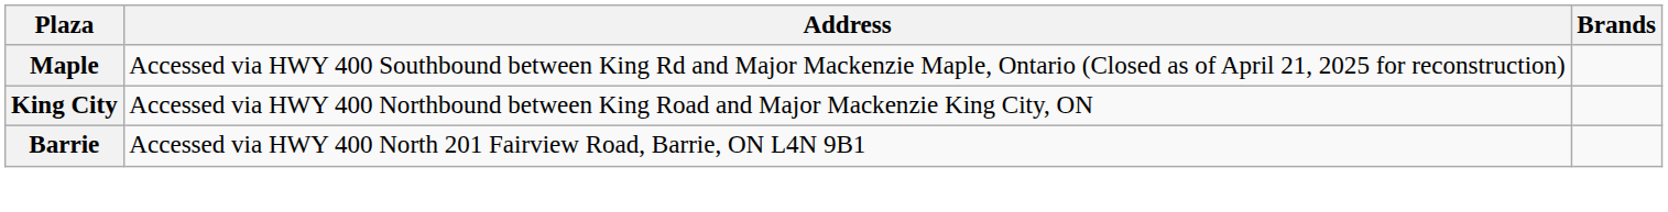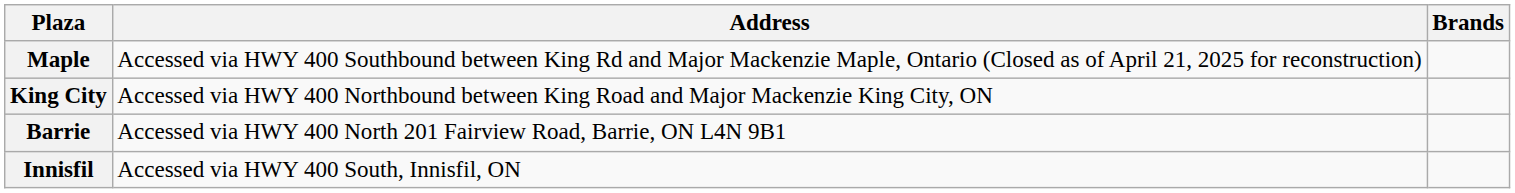+ row: Innisfil | Accessed via HWY 400 South, Innisfil, ON
